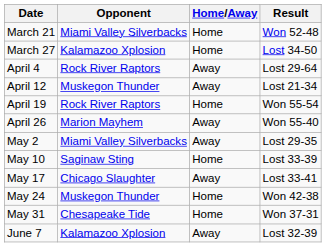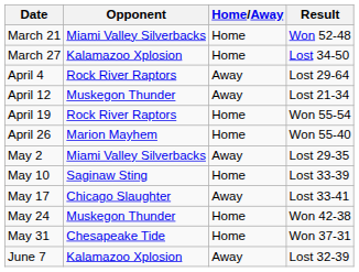April 26 | Home/Away: Away -> Home
